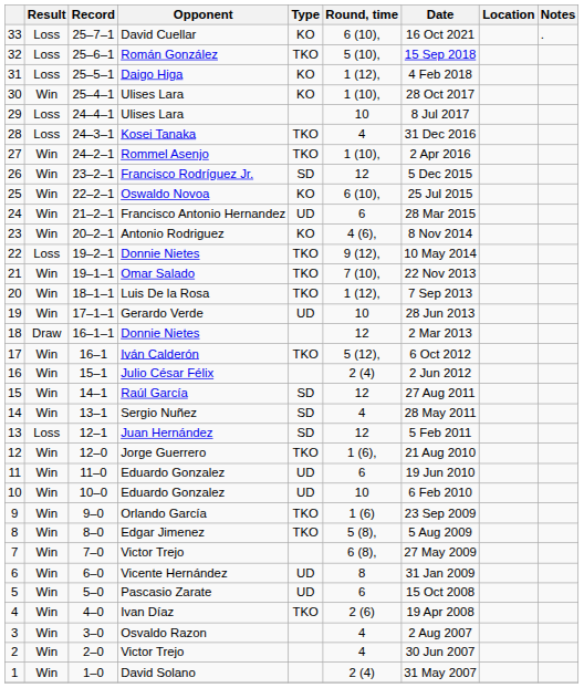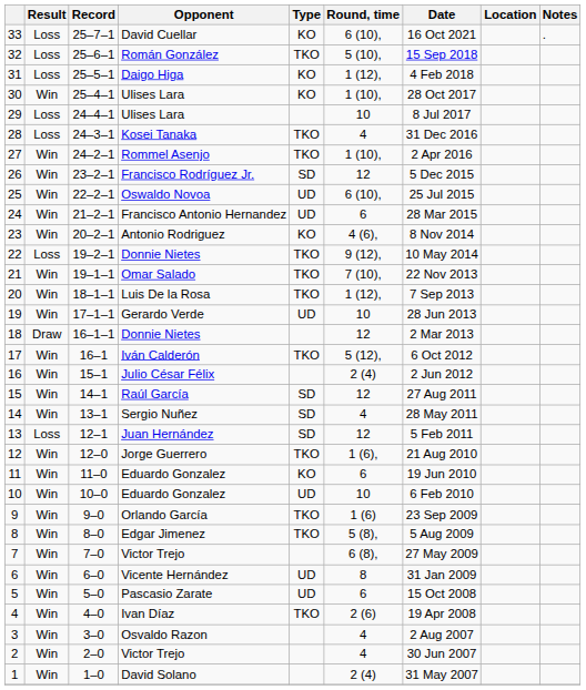25 | Type: KO -> UD
11 | Type: UD -> KO
